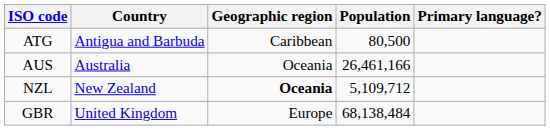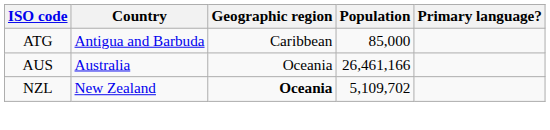ATG | Population: 80,500 -> 85,000
NZL | Population: 5,109,712 -> 5,109,702
- row: GBR | United Kingdom | Europe | 68,138,484
